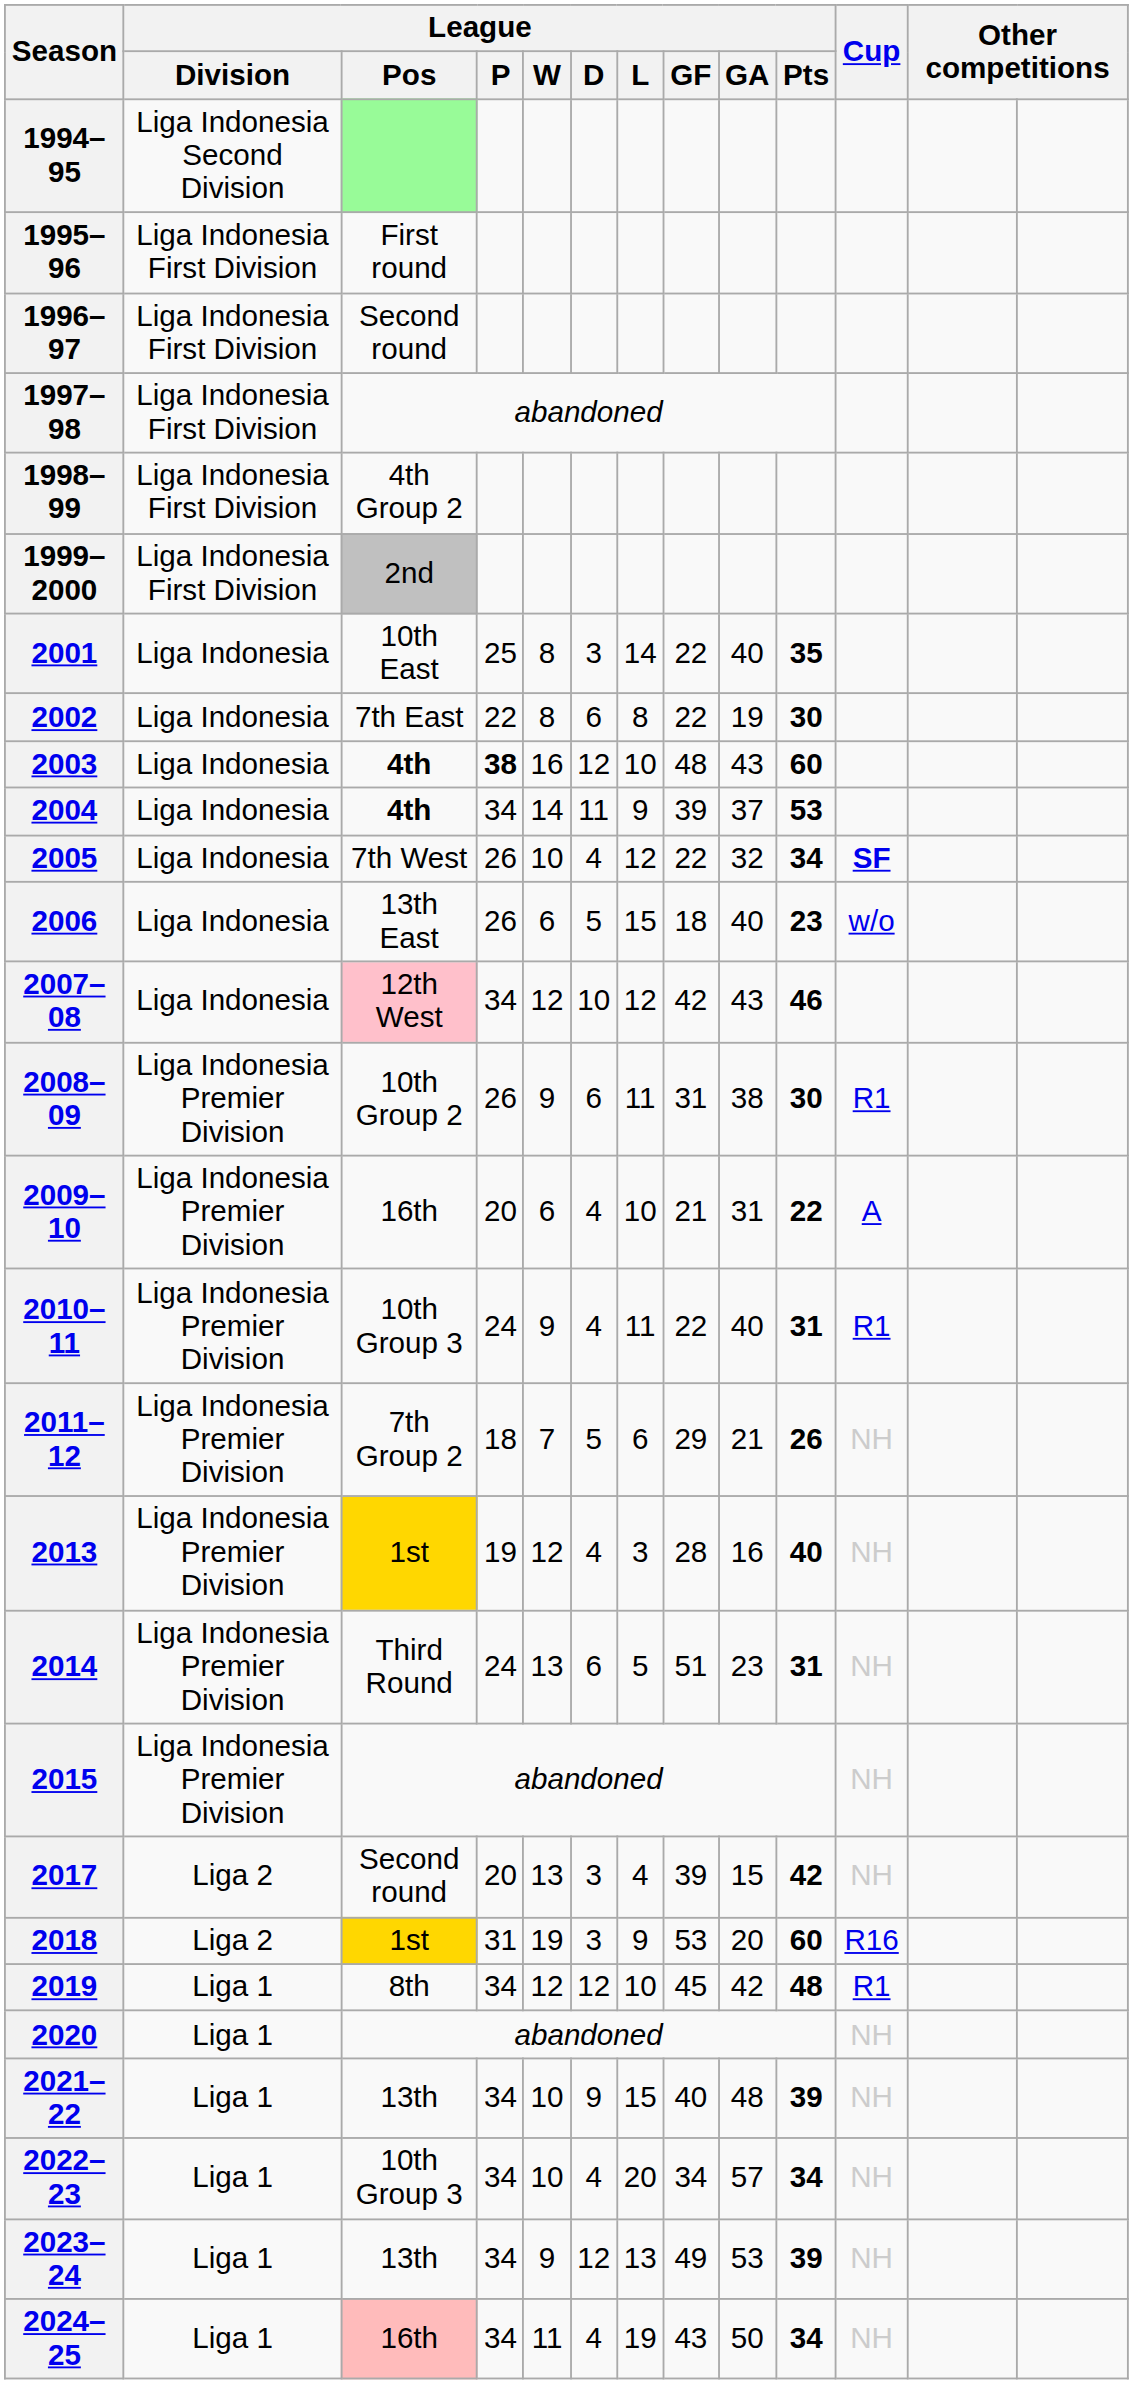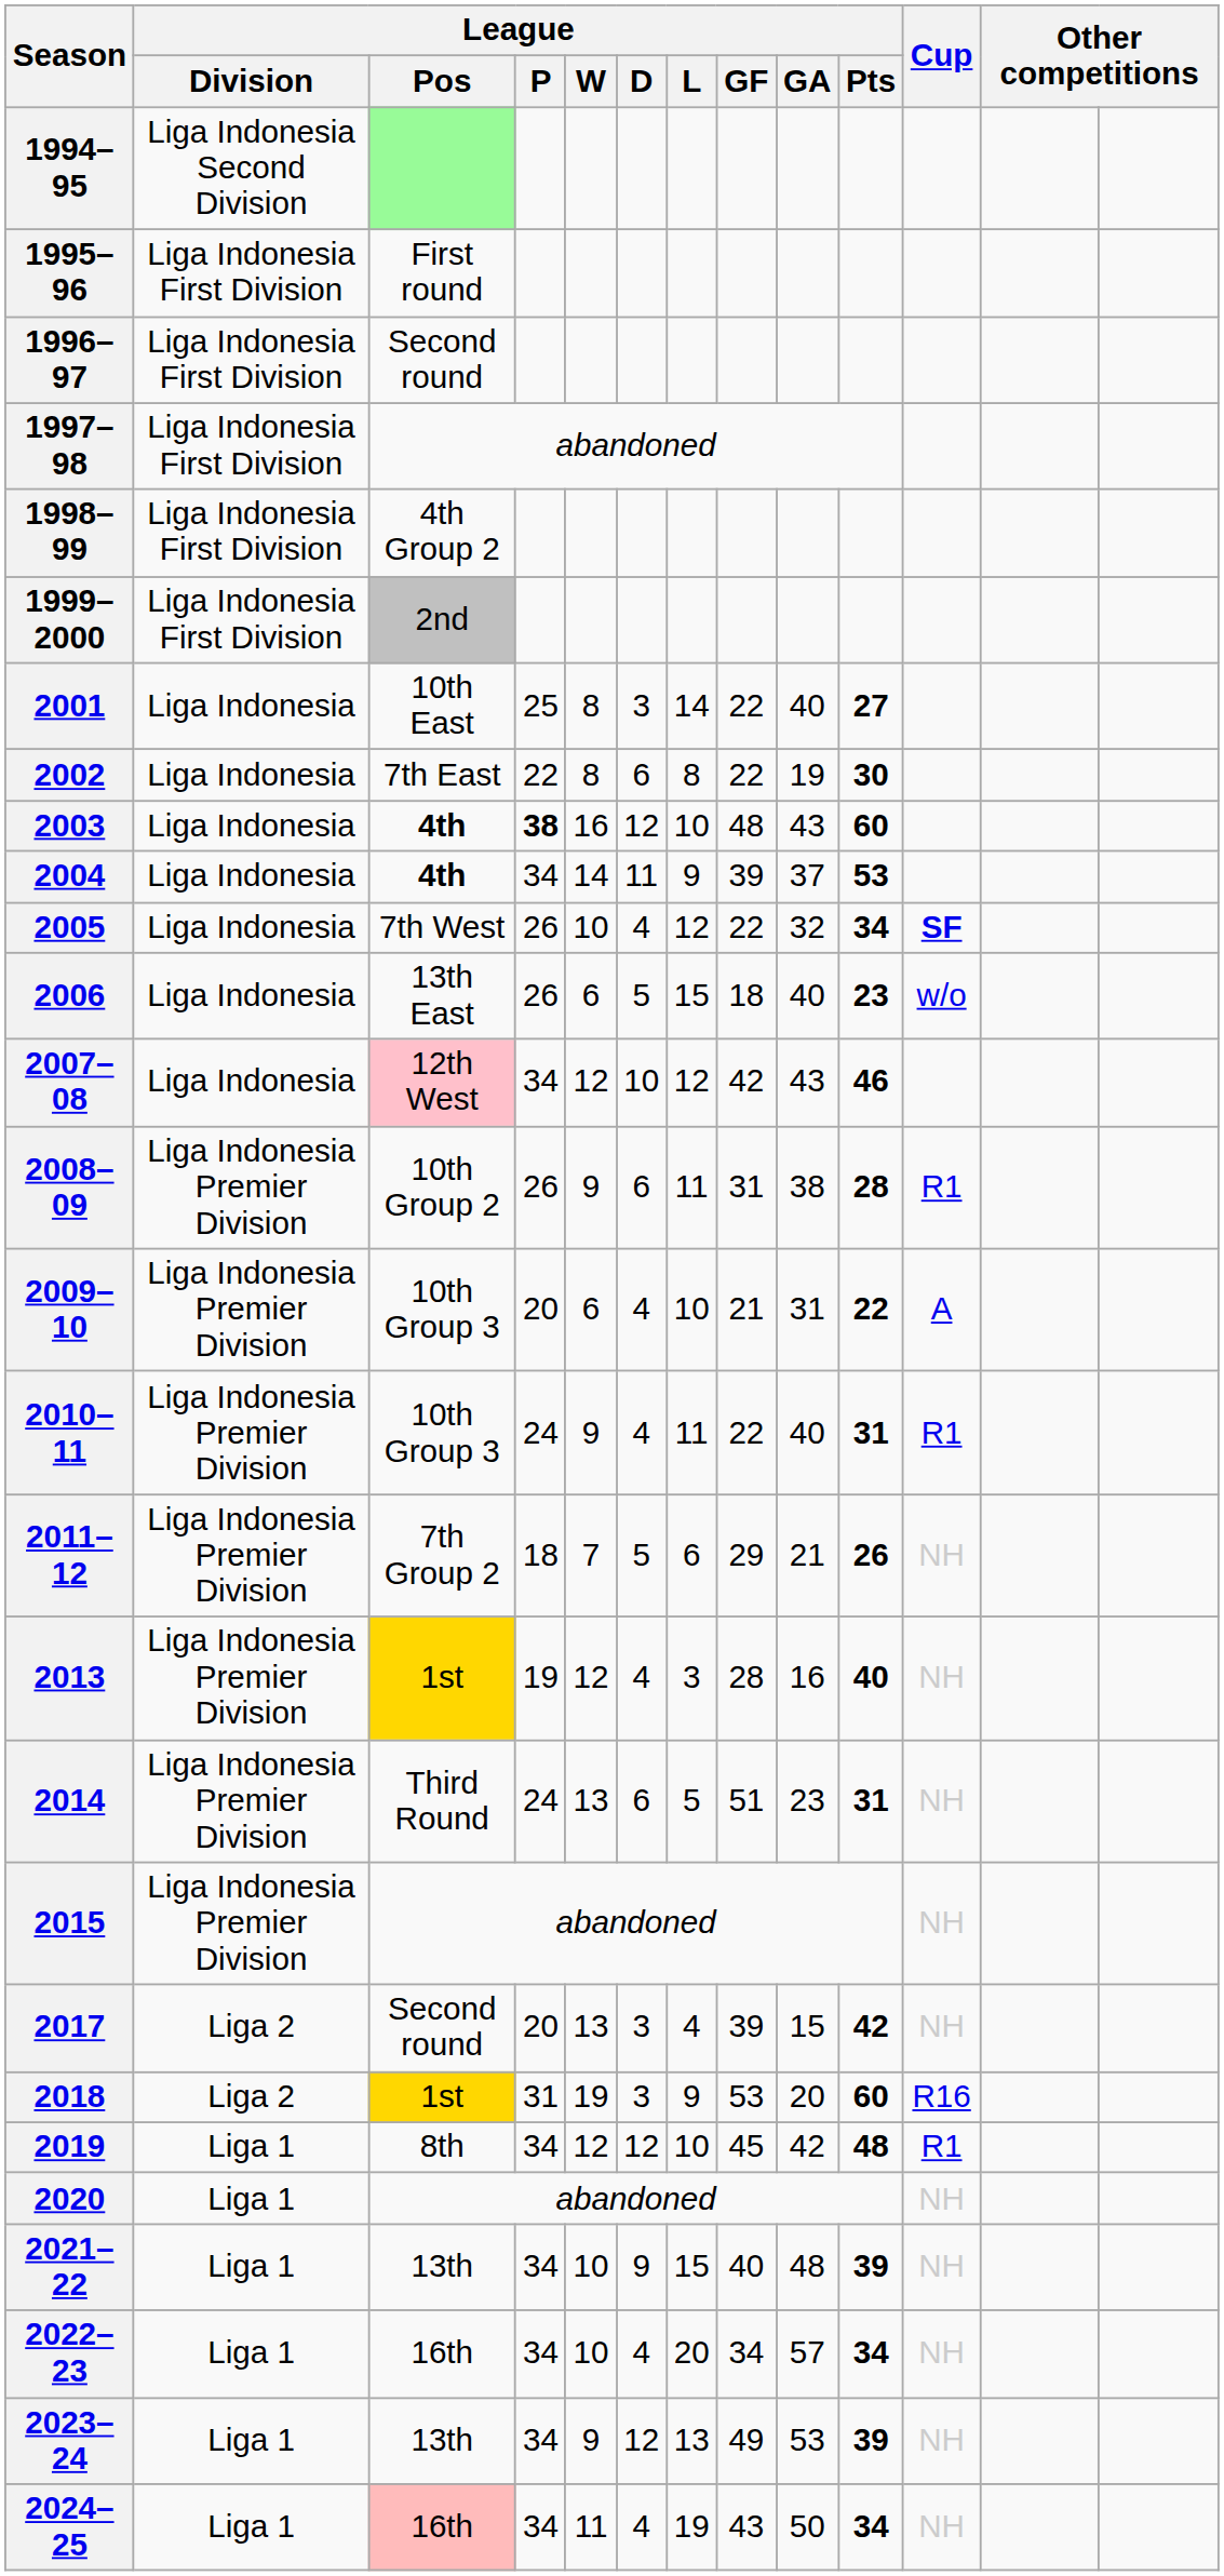2001 | League / Pts: 35 -> 27
2008–09 | League / Pts: 30 -> 28
2009–10 | League / Pos: 16th -> 10th Group 3
2022–23 | League / Pos: 10th Group 3 -> 16th
